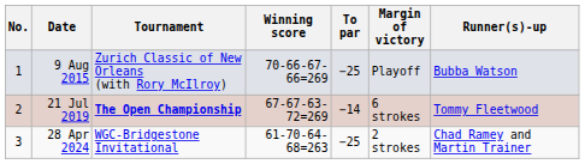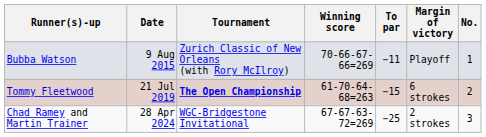columns swapped: No. <-> Runner(s)-up
9 Aug 2015 | To par: −25 -> −11
21 Jul 2019 | Winning score: 67-67-63-72=269 -> 61-70-64-68=263
21 Jul 2019 | To par: −14 -> −15
28 Apr 2024 | Winning score: 61-70-64-68=263 -> 67-67-63-72=269
